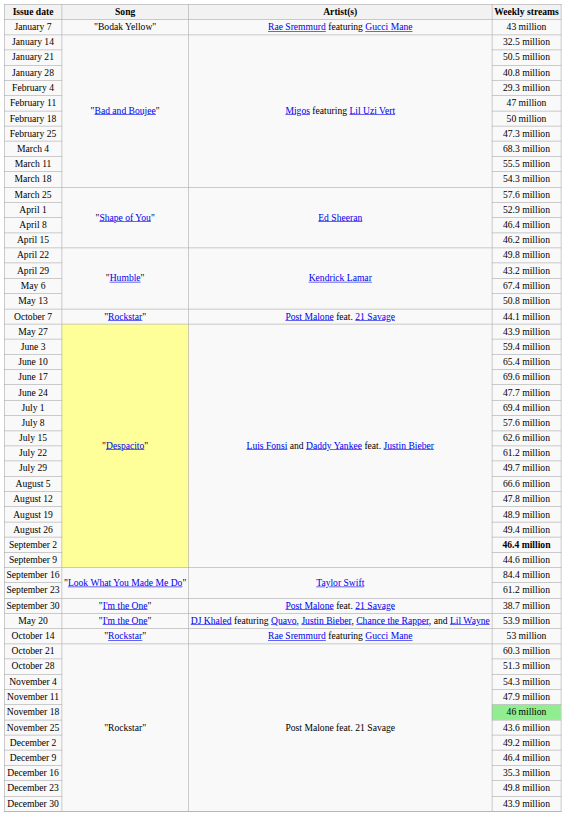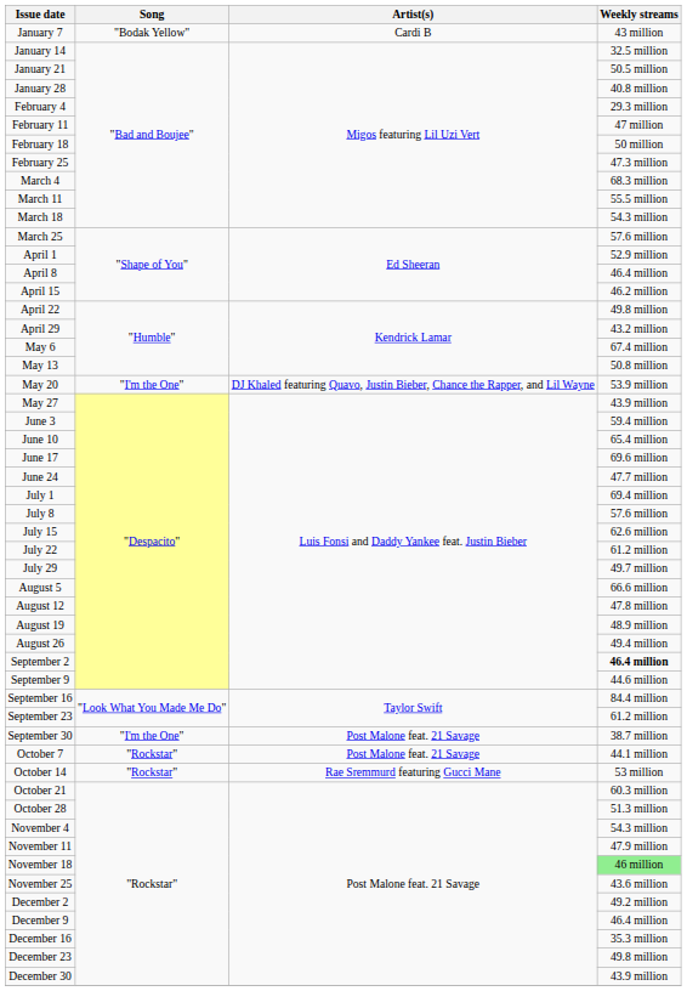January 7 | Artist(s): Rae Sremmurd featuring Gucci Mane -> Cardi B
rows swapped: May 20 <-> October 7
